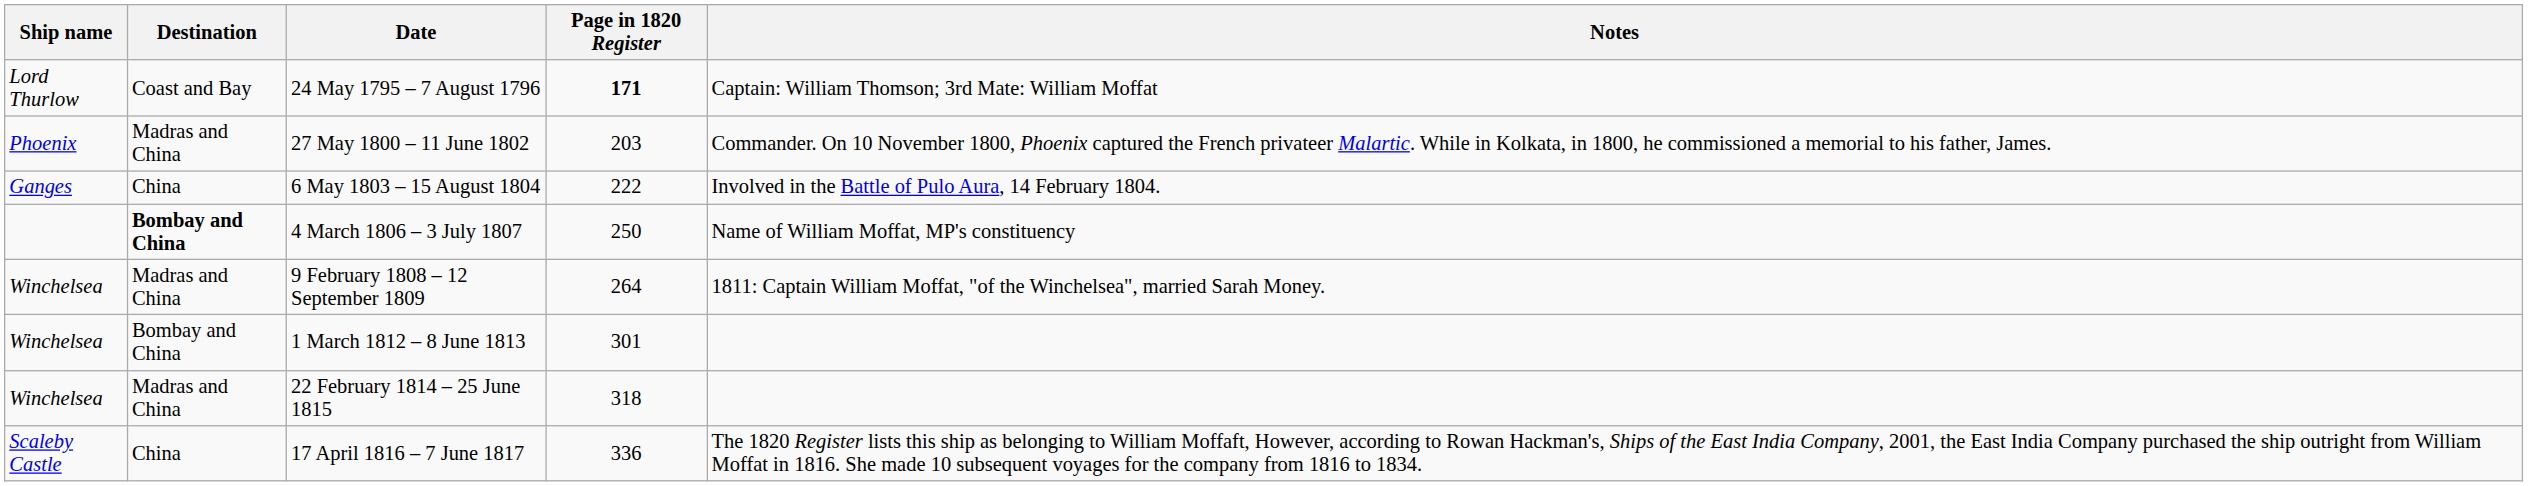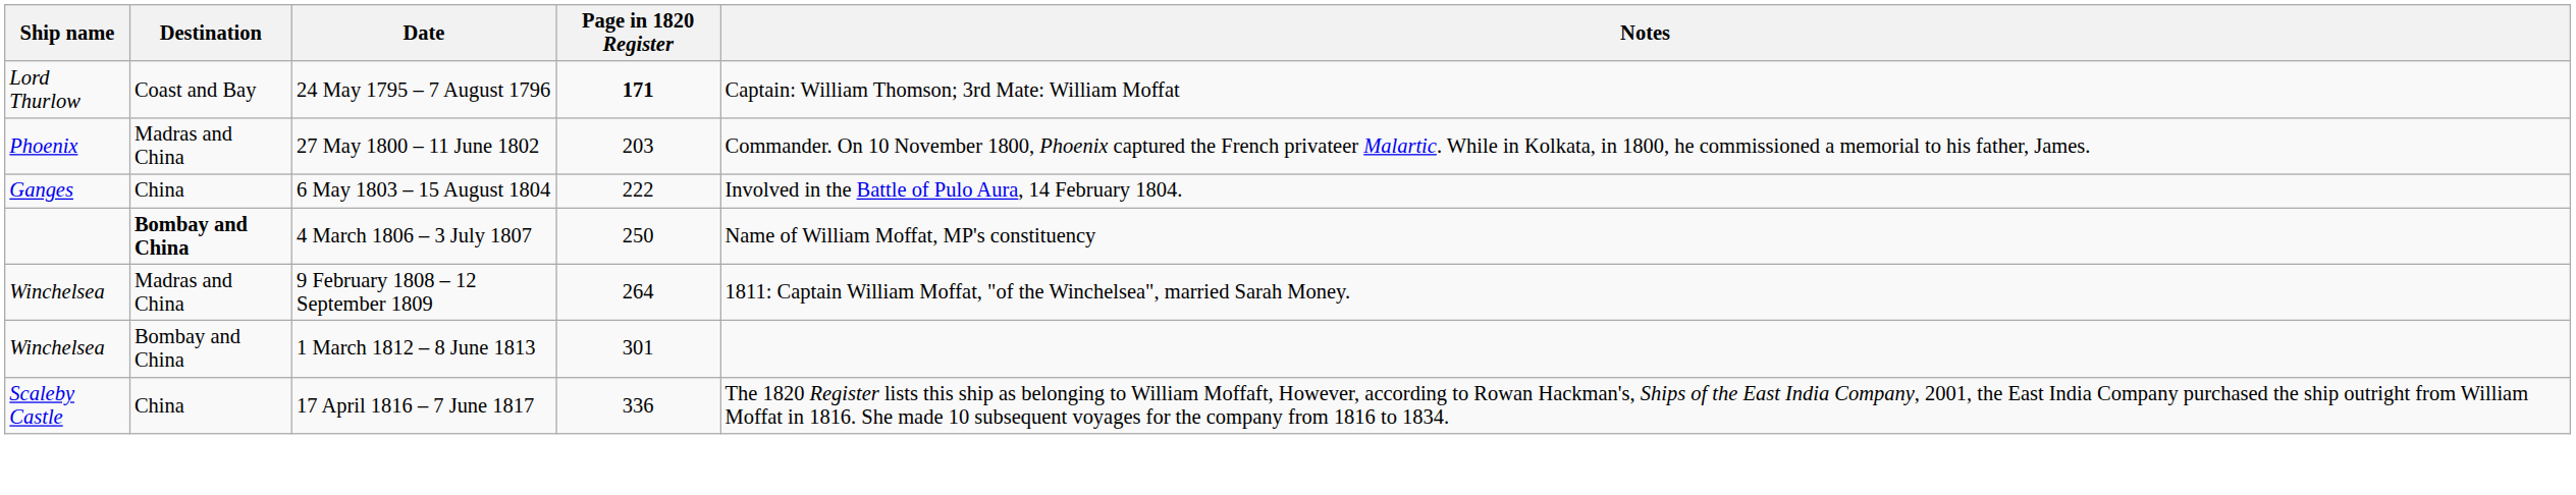- row: Winchelsea | Madras and China | 22 February 1814 – 25 June 1815 | 318
